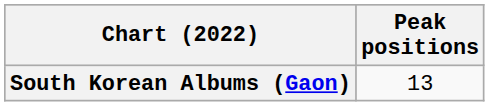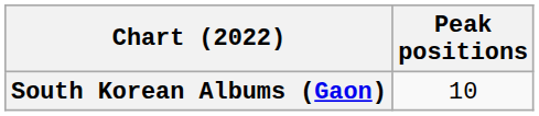South Korean Albums (Gaon) | Peak positions: 13 -> 10
